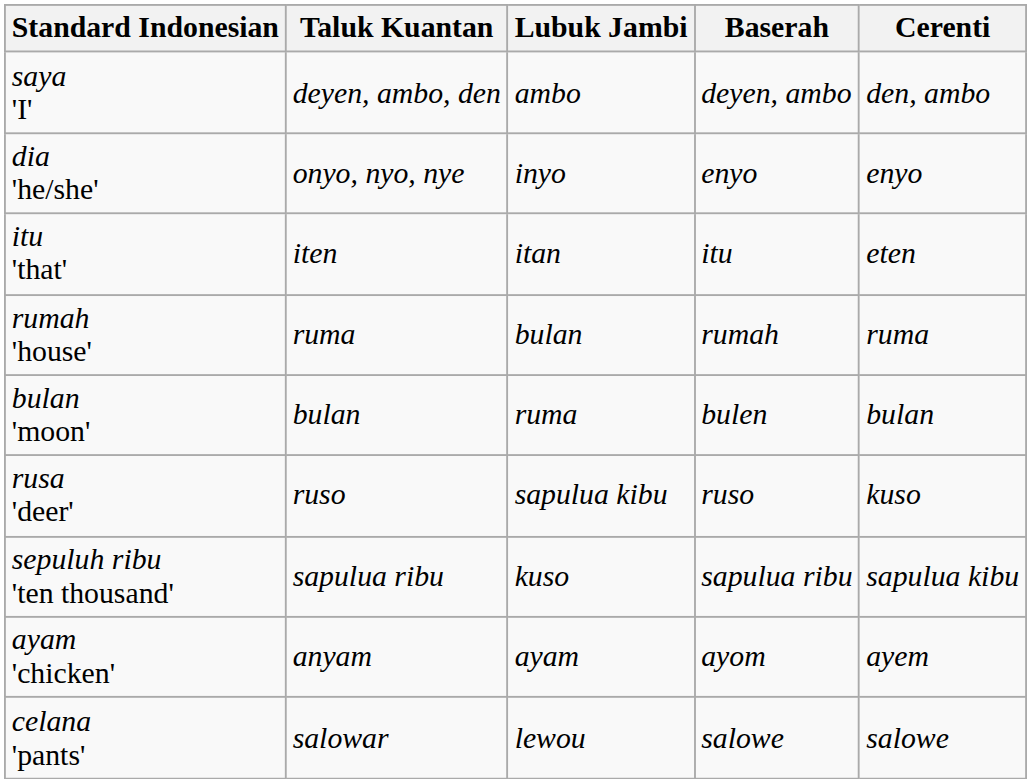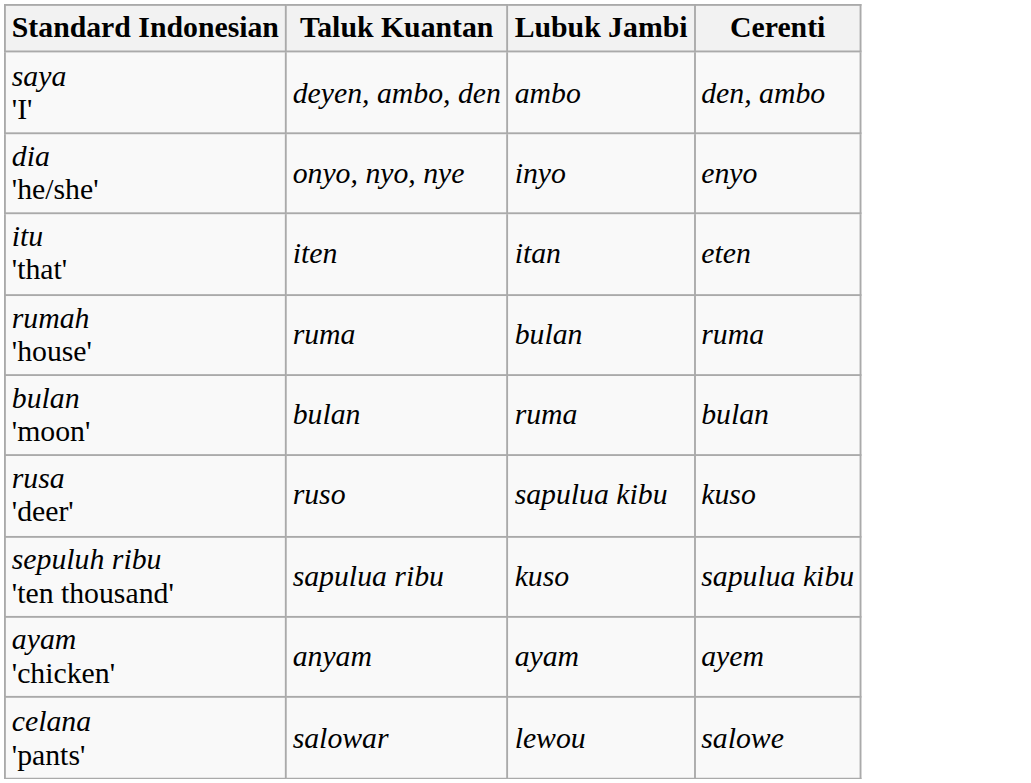- column: Baserah | deyen, ambo | enyo | itu | rumah | bulen | ruso | sapulua ribu | ayom | salowe
